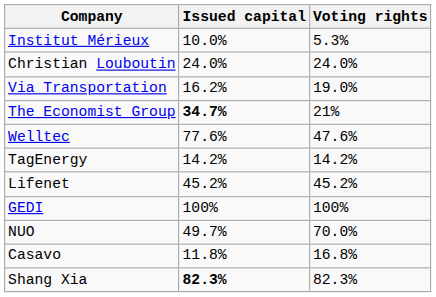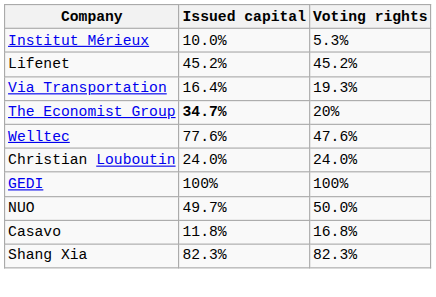rows swapped: Christian Louboutin <-> Lifenet
Via Transportation | Issued capital: 16.2% -> 16.4%
Via Transportation | Voting rights: 19.0% -> 19.3%
The Economist Group | Voting rights: 21% -> 20%
- row: TagEnergy | 14.2% | 14.2%
NUO | Voting rights: 70.0% -> 50.0%
Shang Xia | Issued capital: bold -> normal
